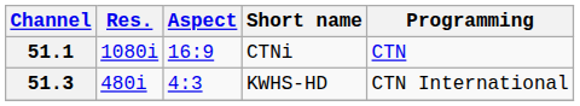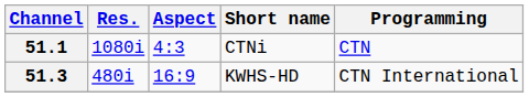51.1 | Aspect: 16:9 -> 4:3
51.3 | Aspect: 4:3 -> 16:9
